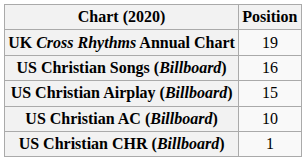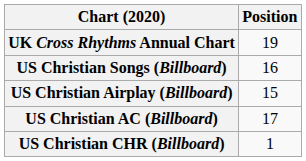US Christian AC (Billboard) | Position: 10 -> 17
